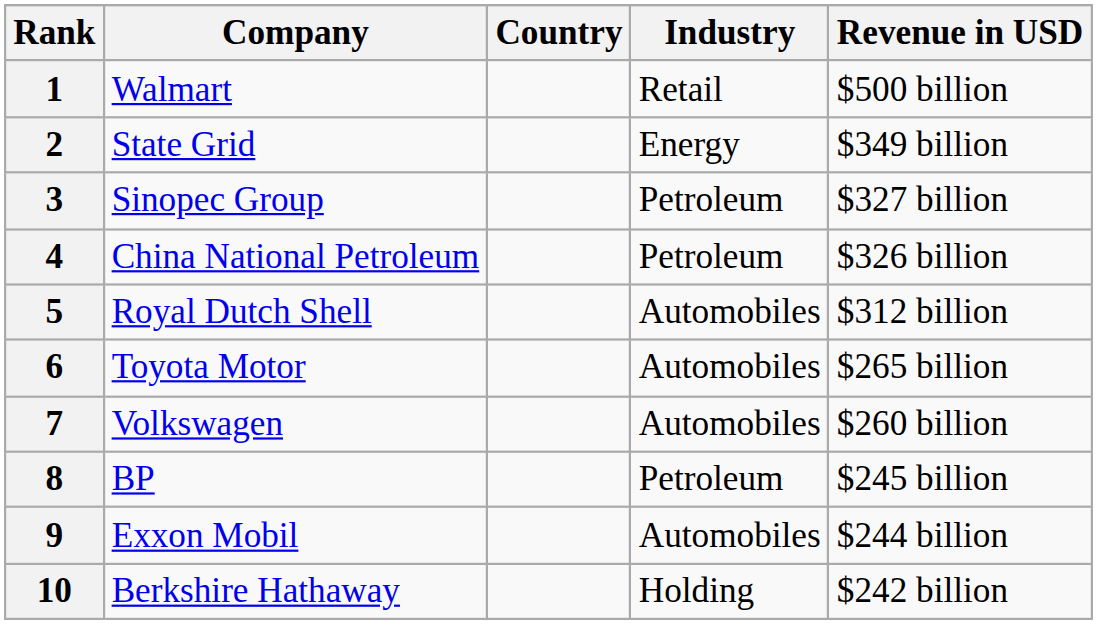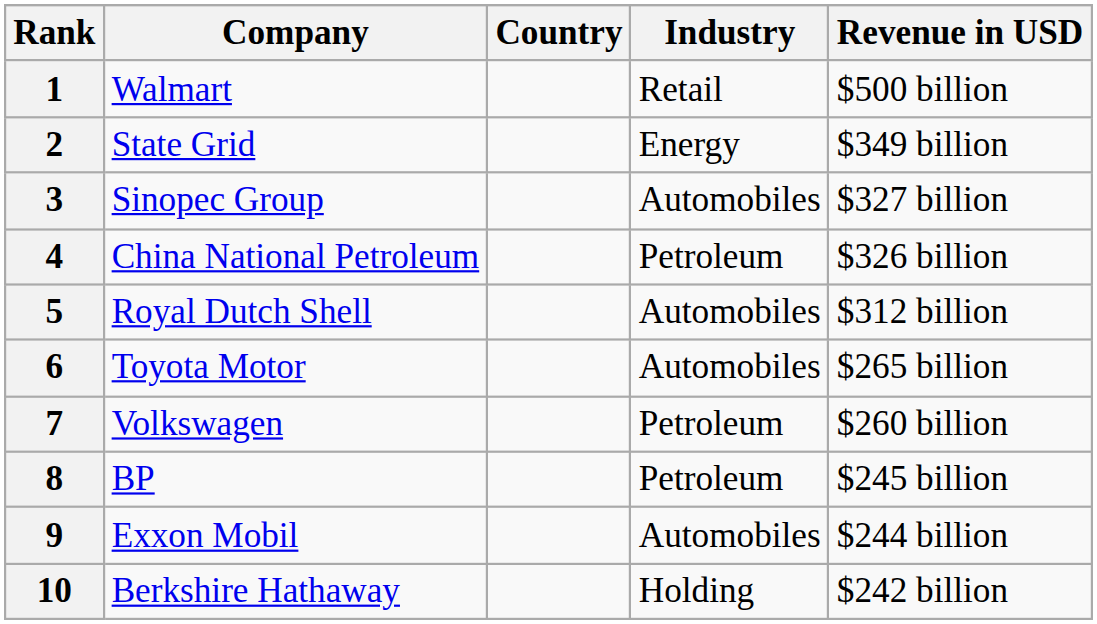3 | Industry: Petroleum -> Automobiles
7 | Industry: Automobiles -> Petroleum
